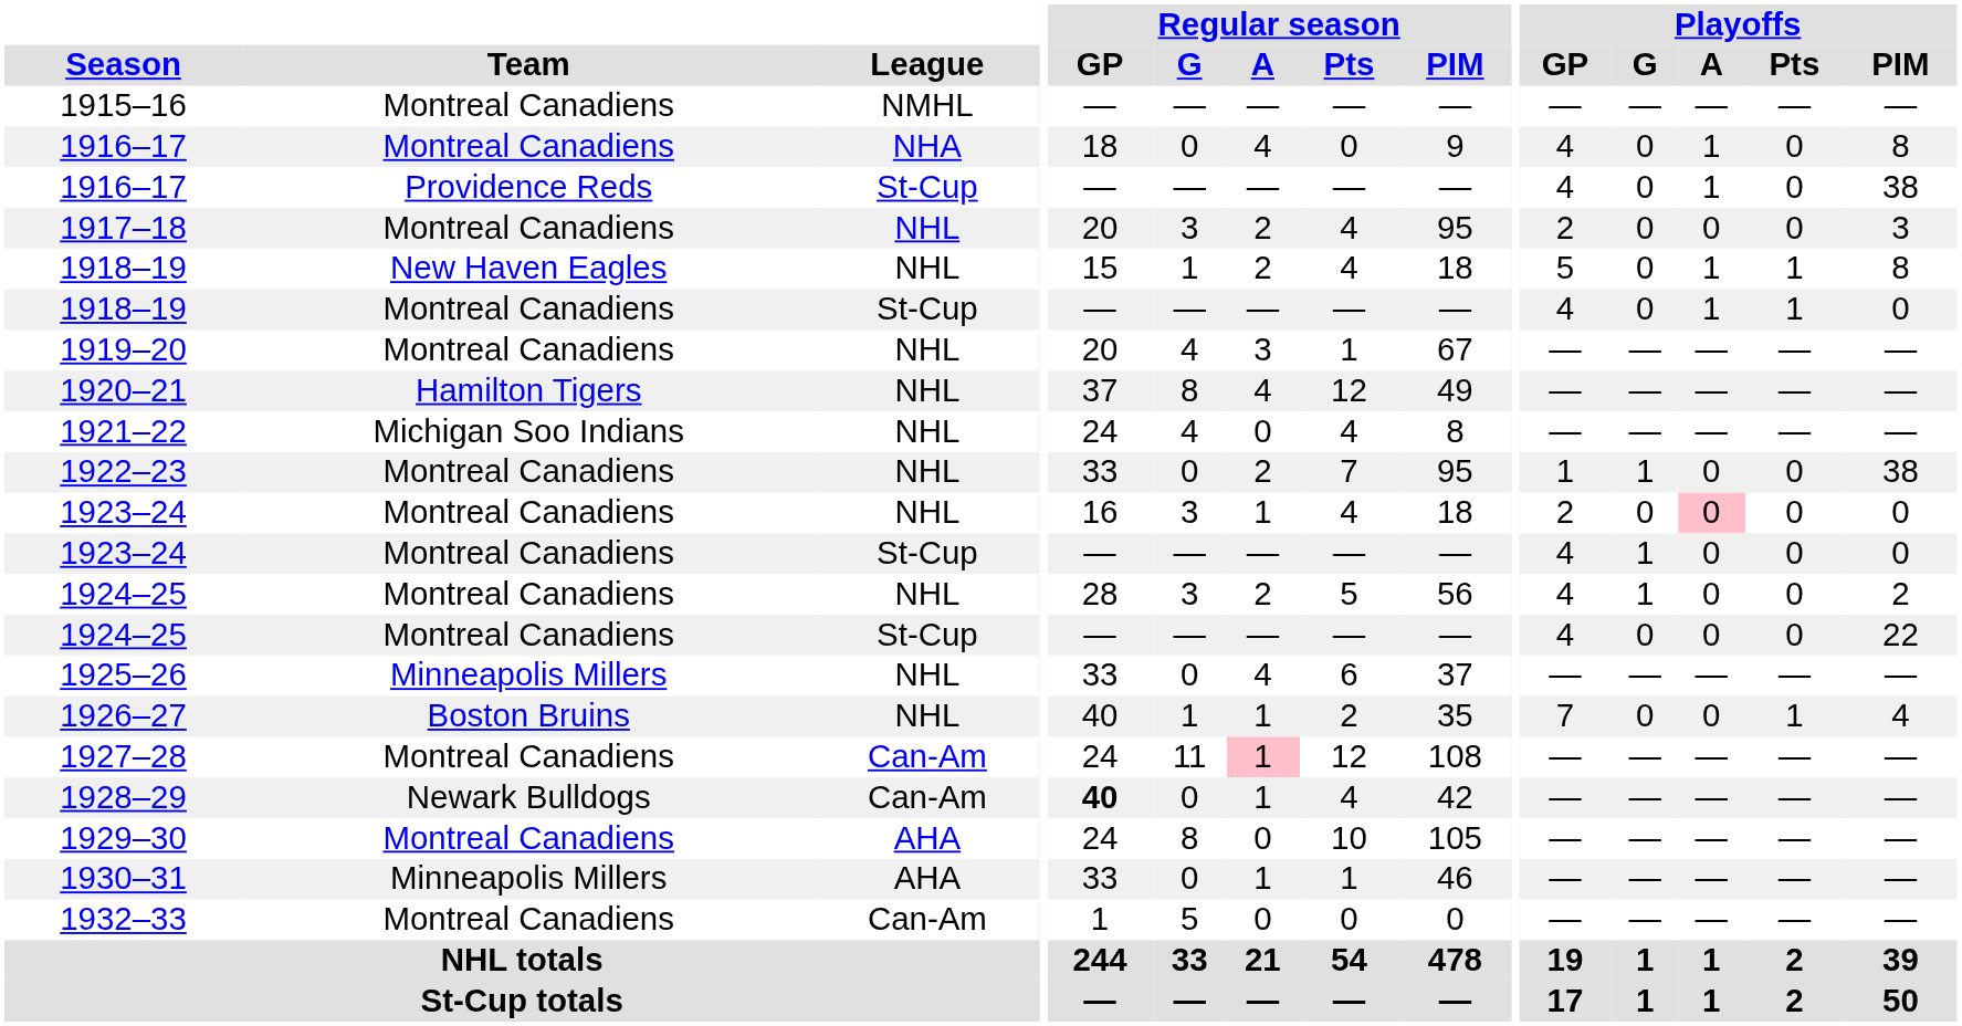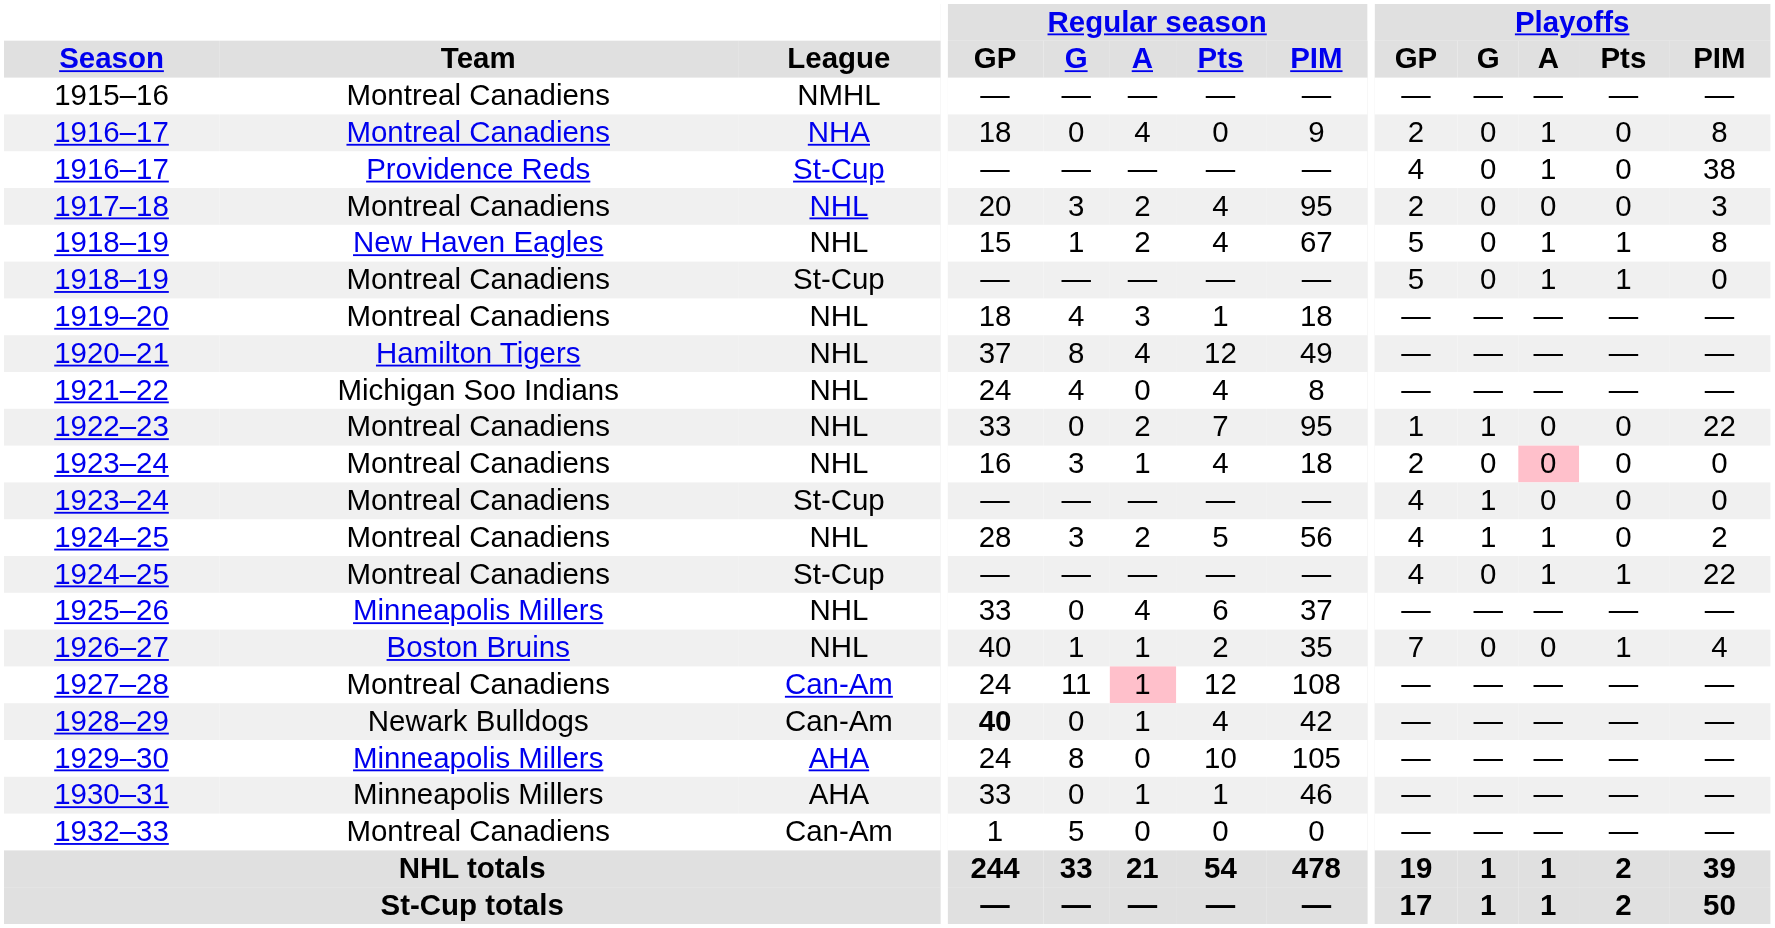1916–17 / NHA | Playoffs / GP: 4 -> 2
1918–19 / NHL | Regular season / PIM: 18 -> 67
1918–19 / St-Cup | Playoffs / GP: 4 -> 5
1919–20 | Regular season / GP: 20 -> 18
1919–20 | Regular season / PIM: 67 -> 18
1922–23 | Playoffs / PIM: 38 -> 22
1924–25 / NHL | Playoffs / A: 0 -> 1
1924–25 / St-Cup | Playoffs / A: 0 -> 1
1924–25 / St-Cup | Playoffs / Pts: 0 -> 1
1929–30 | Team: Montreal Canadiens -> Minneapolis Millers
